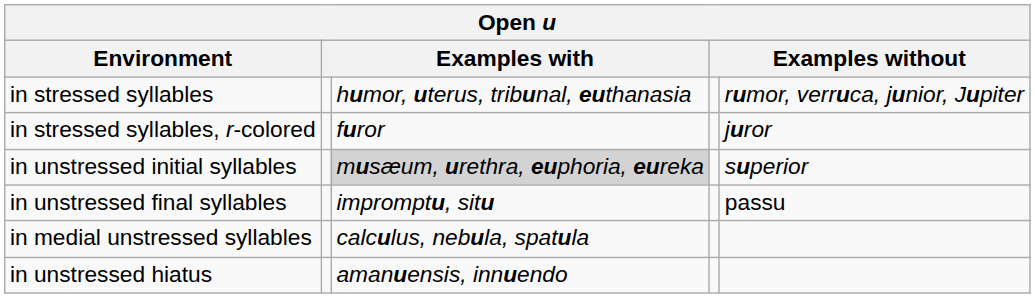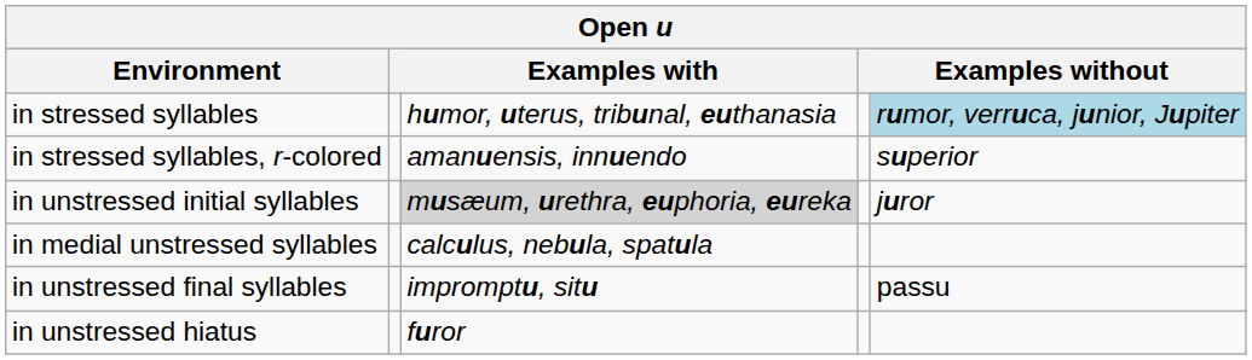in stressed syllables | column 5: no background -> lightblue background
in stressed syllables, r-colored | column 3: furor -> amanuensis, innuendo
in stressed syllables, r-colored | column 5: juror -> superior
in unstressed initial syllables | column 5: superior -> juror
rows swapped: in medial unstressed syllables <-> in unstressed final syllables
in unstressed hiatus | column 3: amanuensis, innuendo -> furor
